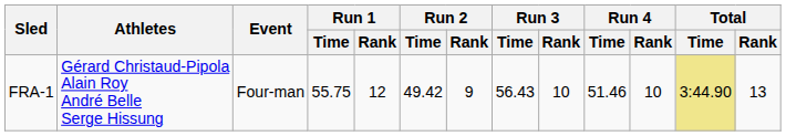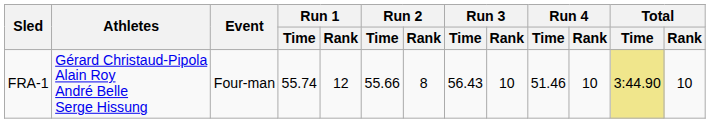FRA-1 | Run 1 / Time: 55.75 -> 55.74
FRA-1 | Run 2 / Time: 49.42 -> 55.66
FRA-1 | Run 2 / Rank: 9 -> 8
FRA-1 | Total / Rank: 13 -> 10
